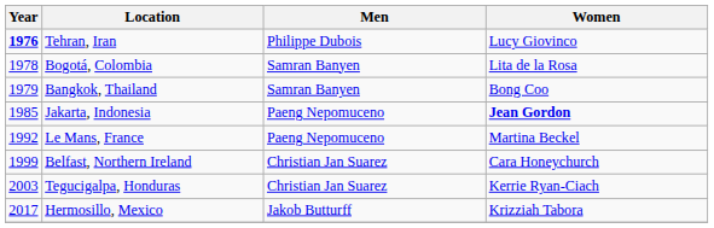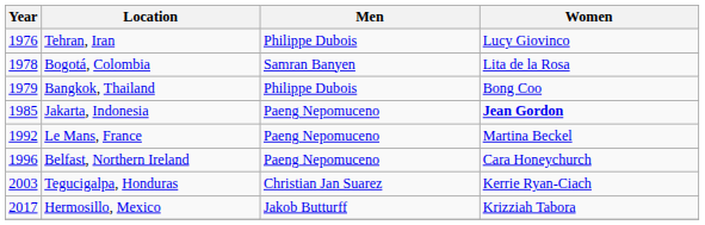Tehran, Iran | Year: bold -> normal
Bangkok, Thailand | Men: Samran Banyen -> Philippe Dubois
Belfast, Northern Ireland | Year: 1999 -> 1996
Belfast, Northern Ireland | Men: Christian Jan Suarez -> Paeng Nepomuceno
